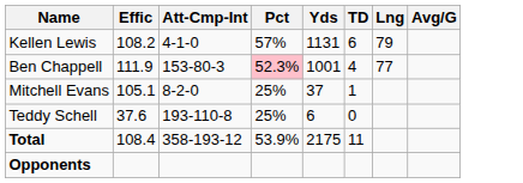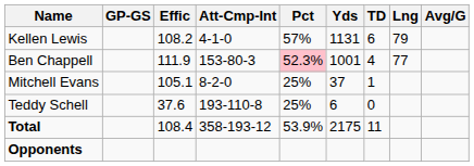+ column: GP-GS
